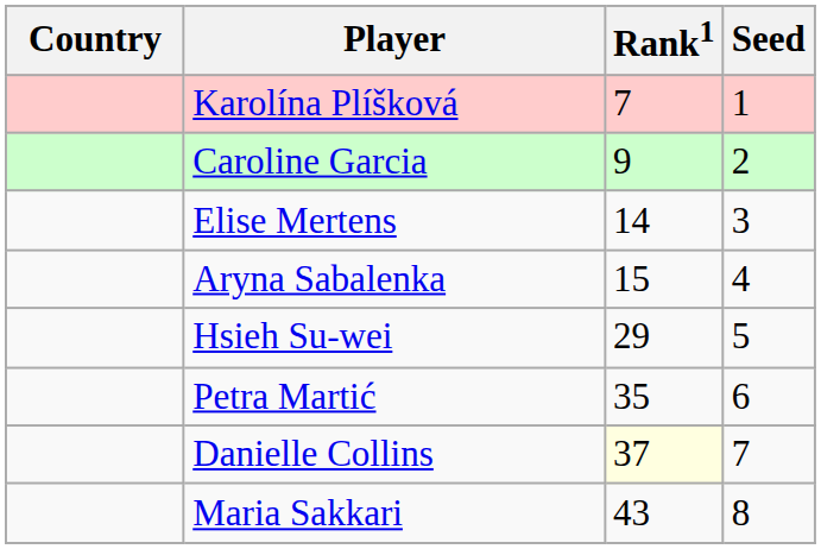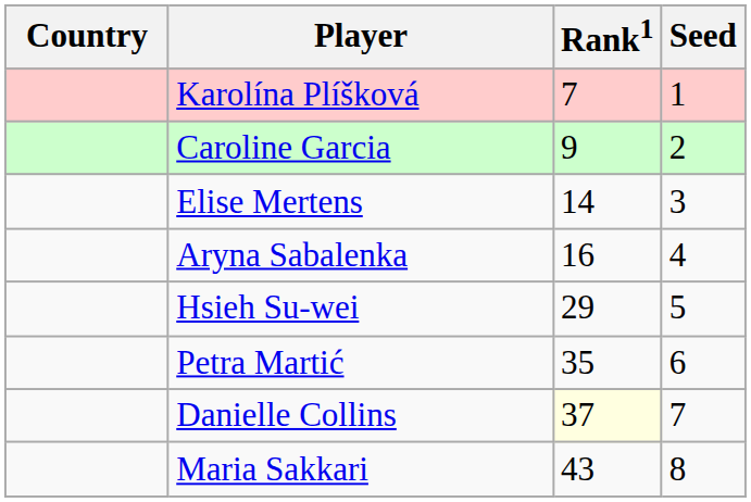Aryna Sabalenka | Rank1: 15 -> 16
